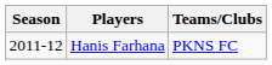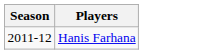- column: Teams/Clubs | PKNS FC
